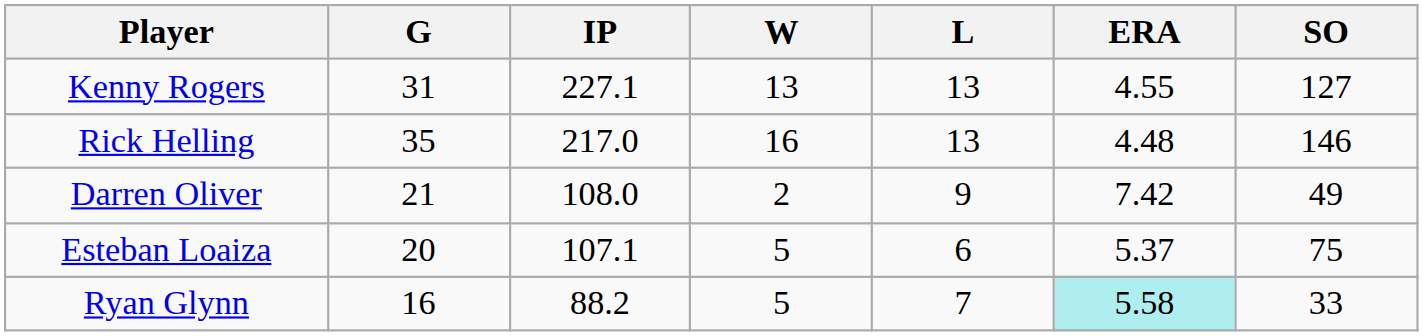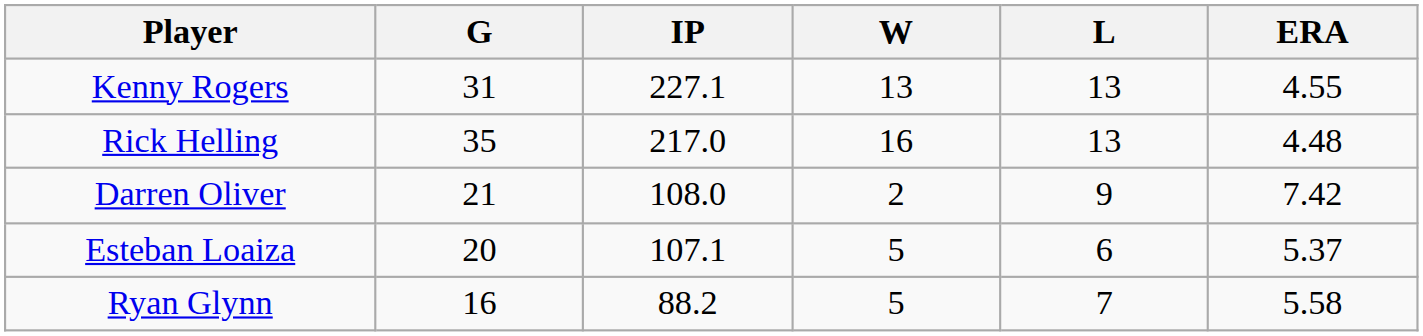- column: SO | 127 | 146 | 49 | 75 | 33
Ryan Glynn | ERA: paleturquoise background -> no background
